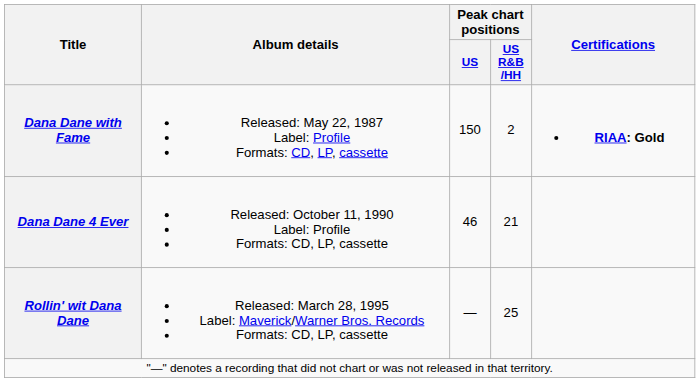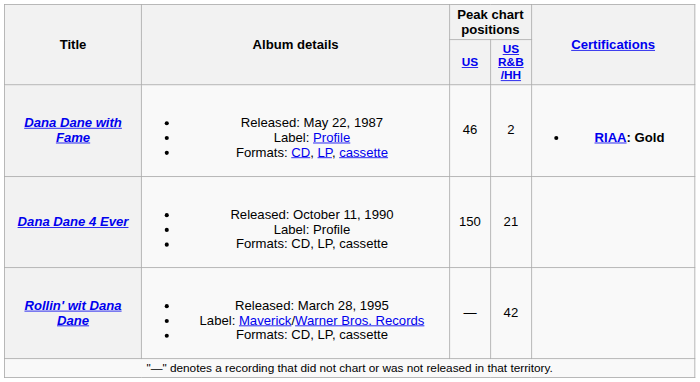Dana Dane with Fame | Peak chart positions / US: 150 -> 46
Dana Dane 4 Ever | Peak chart positions / US: 46 -> 150
Rollin' wit Dana Dane | Peak chart positions / US R&B /HH: 25 -> 42
